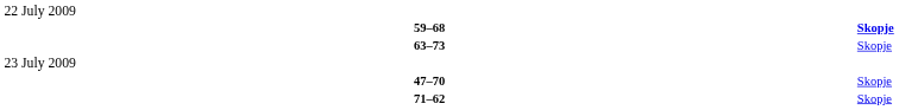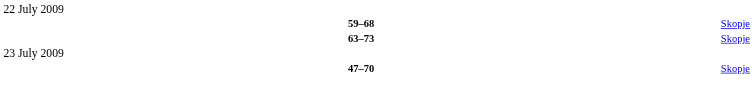59–68 | column 6: bold -> normal
- row: 71–62 | Skopje
